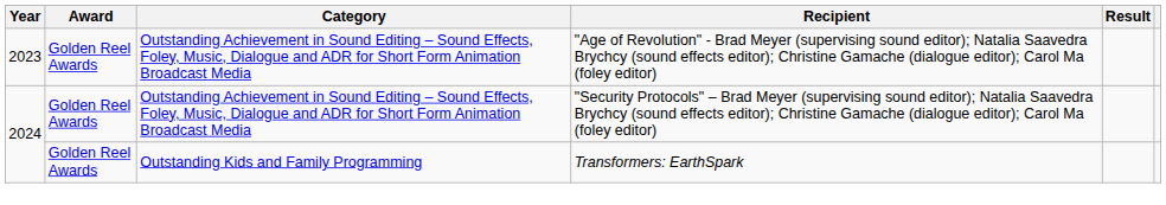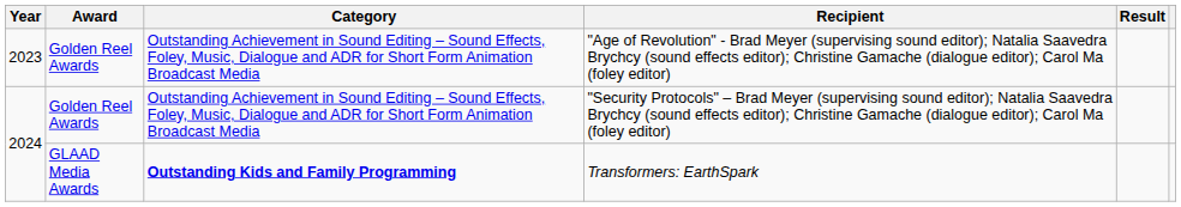Transformers: EarthSpark | Award: Golden Reel Awards -> GLAAD Media Awards
Transformers: EarthSpark | Category: normal -> bold
